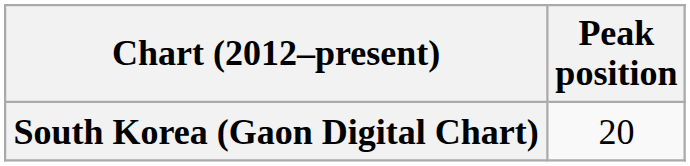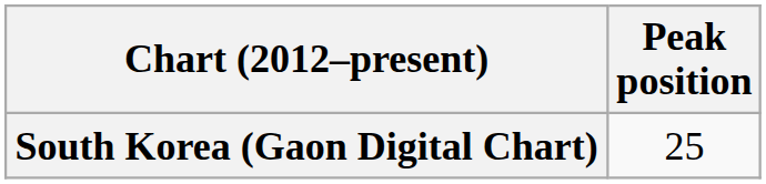South Korea (Gaon Digital Chart) | Peak position: 20 -> 25
